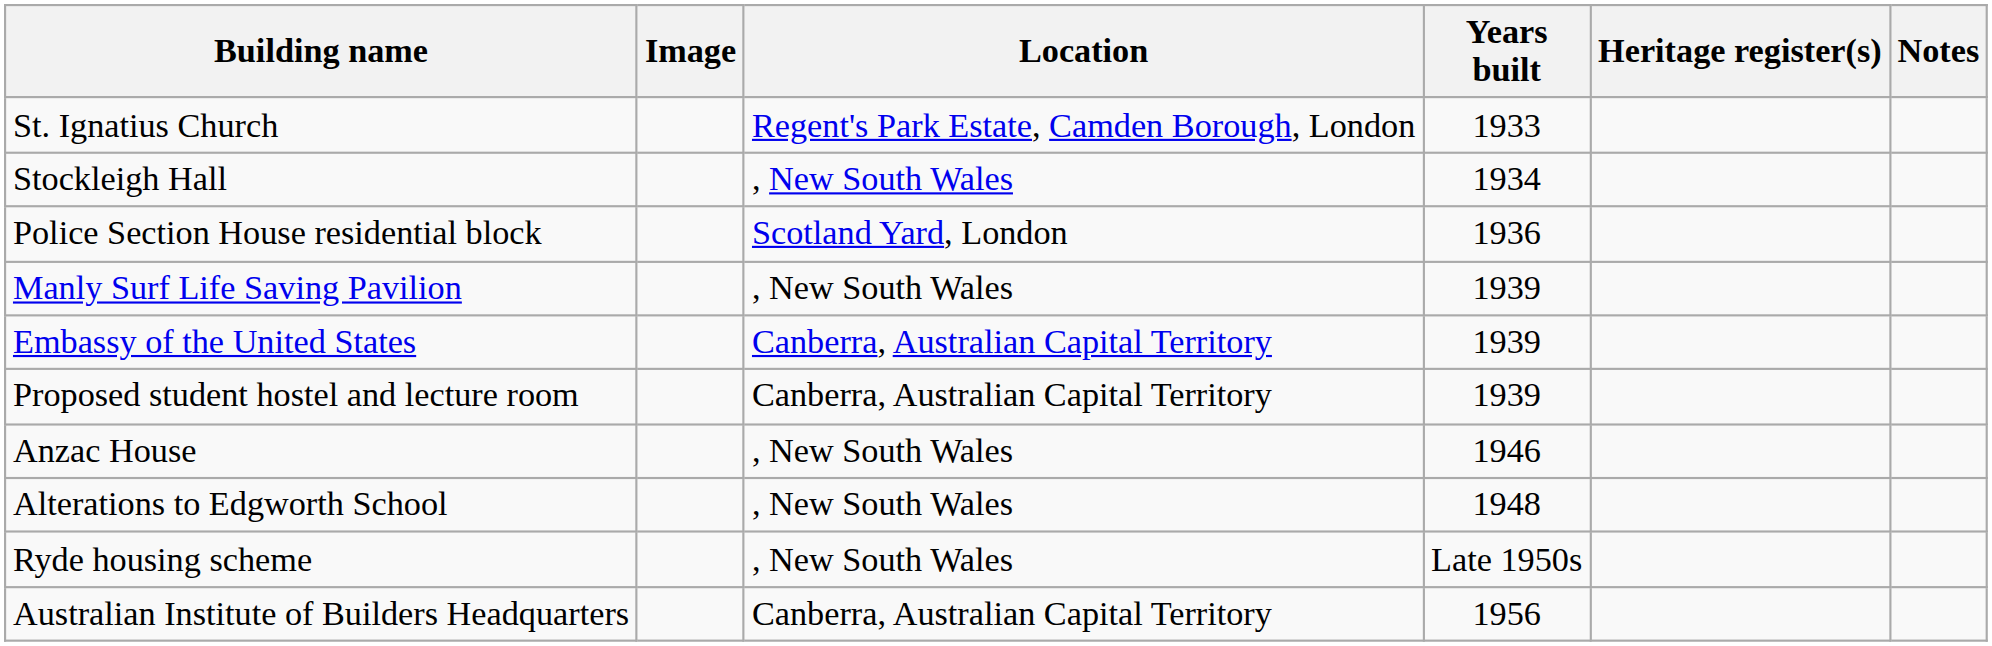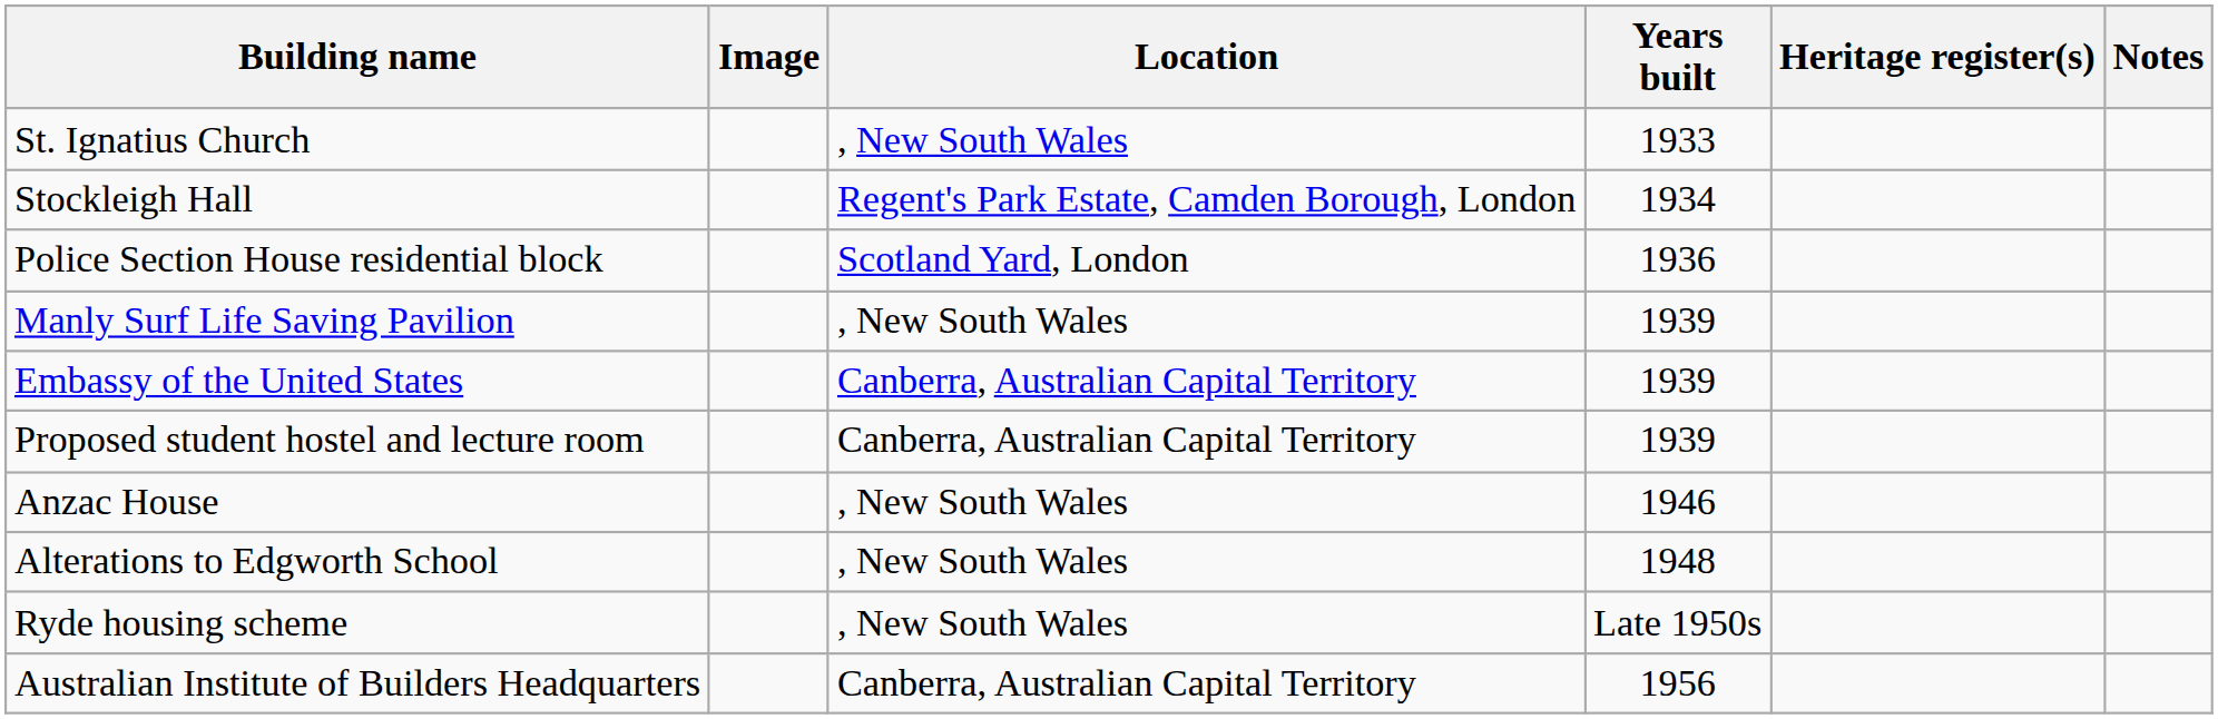St. Ignatius Church | Location: Regent's Park Estate, Camden Borough, London -> , New South Wales
Stockleigh Hall | Location: , New South Wales -> Regent's Park Estate, Camden Borough, London
